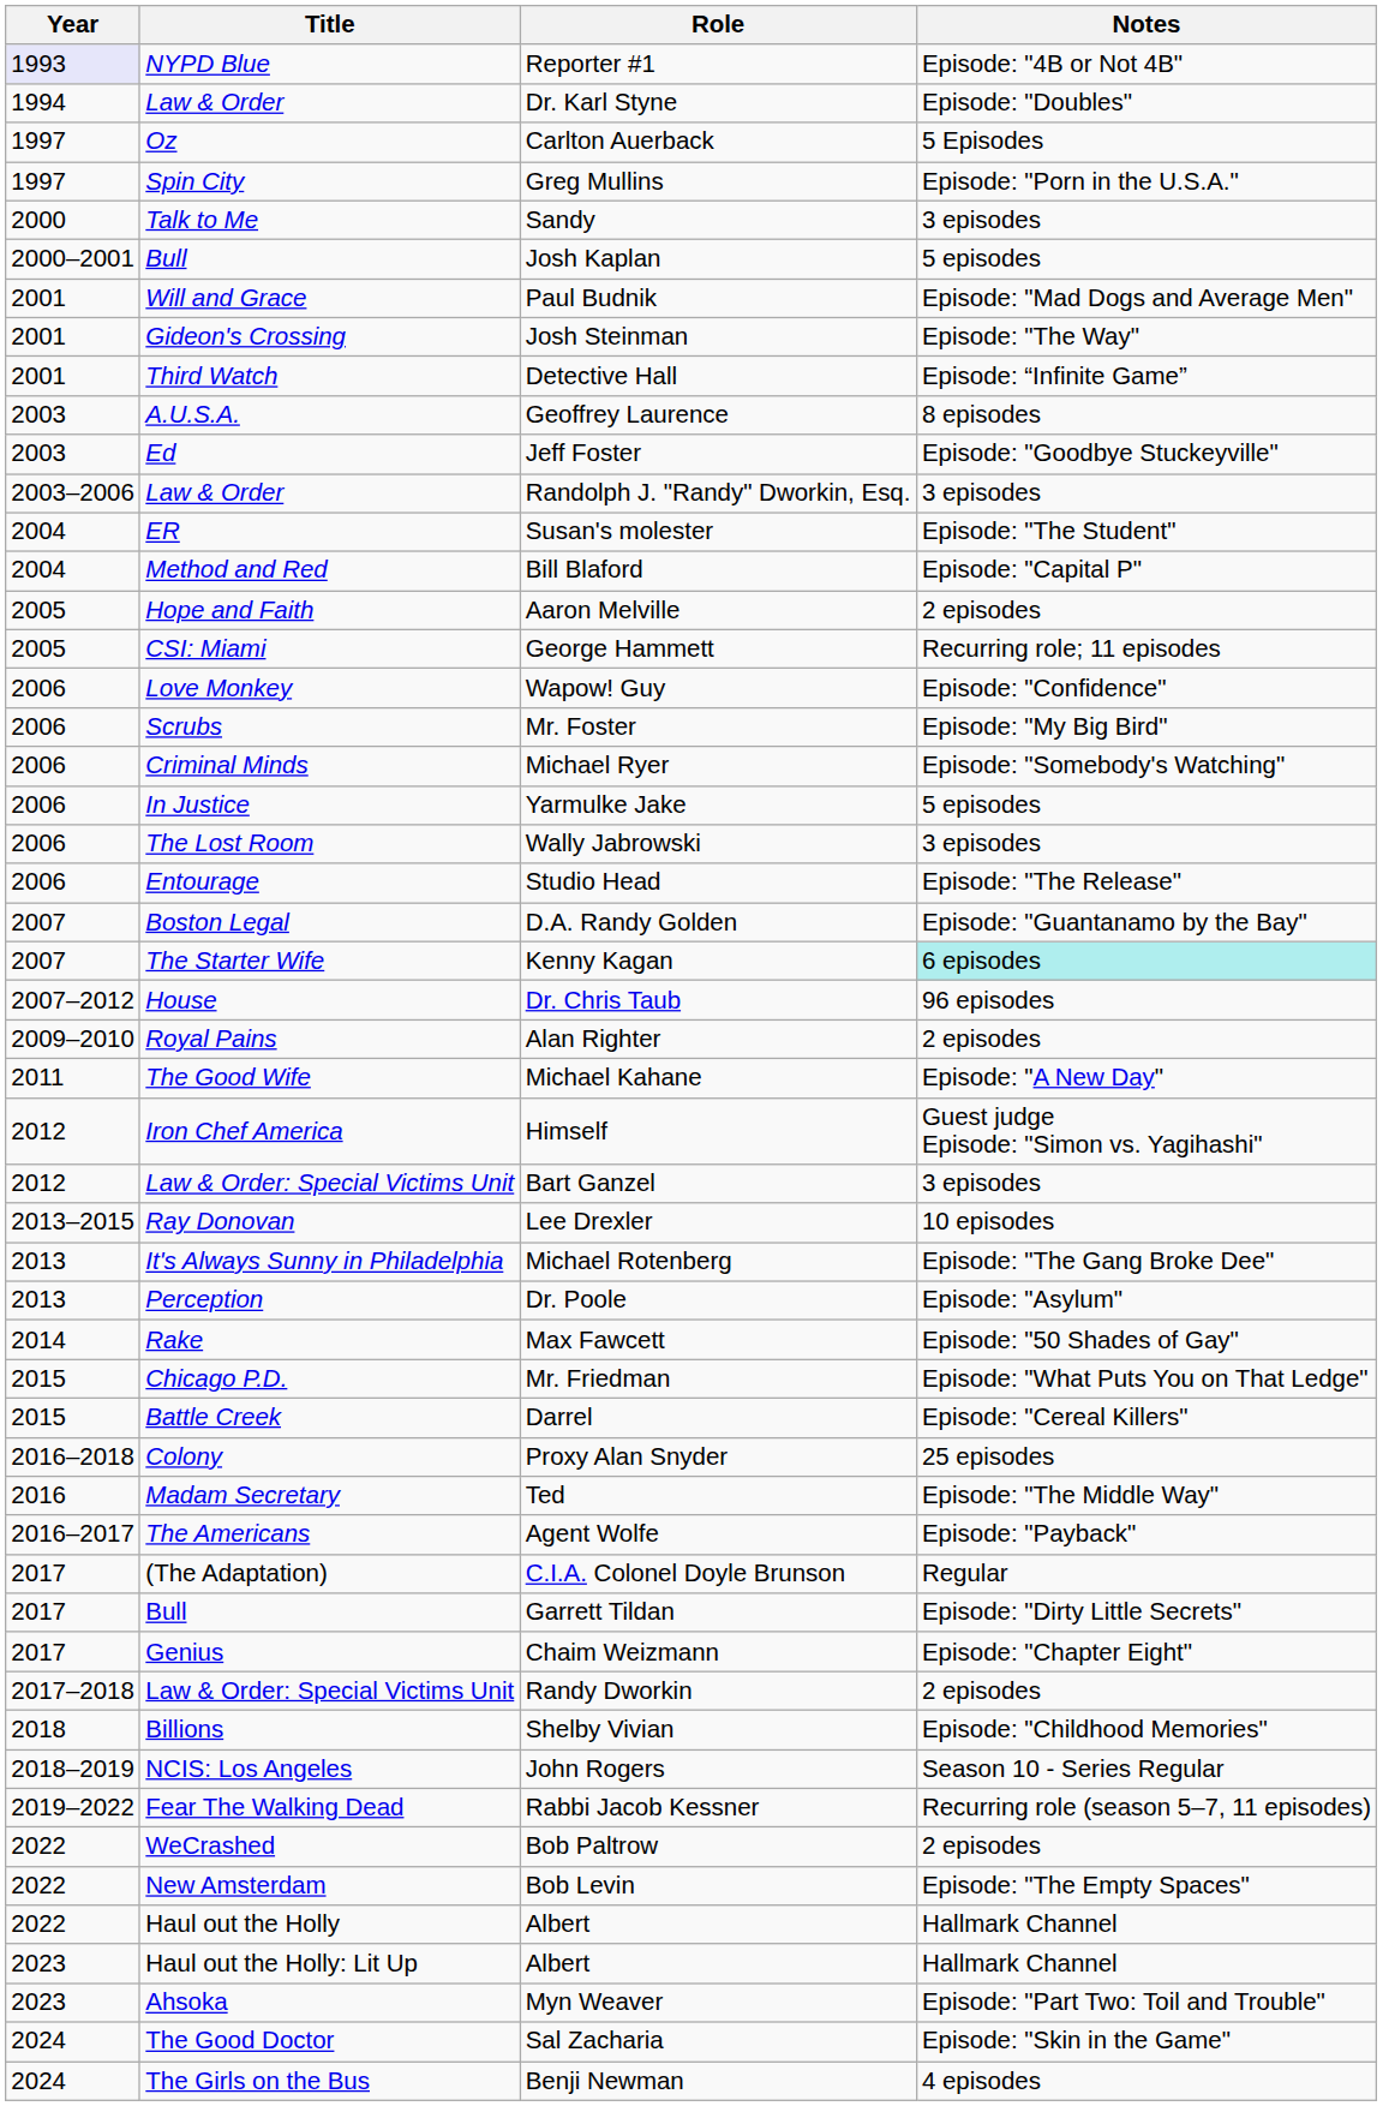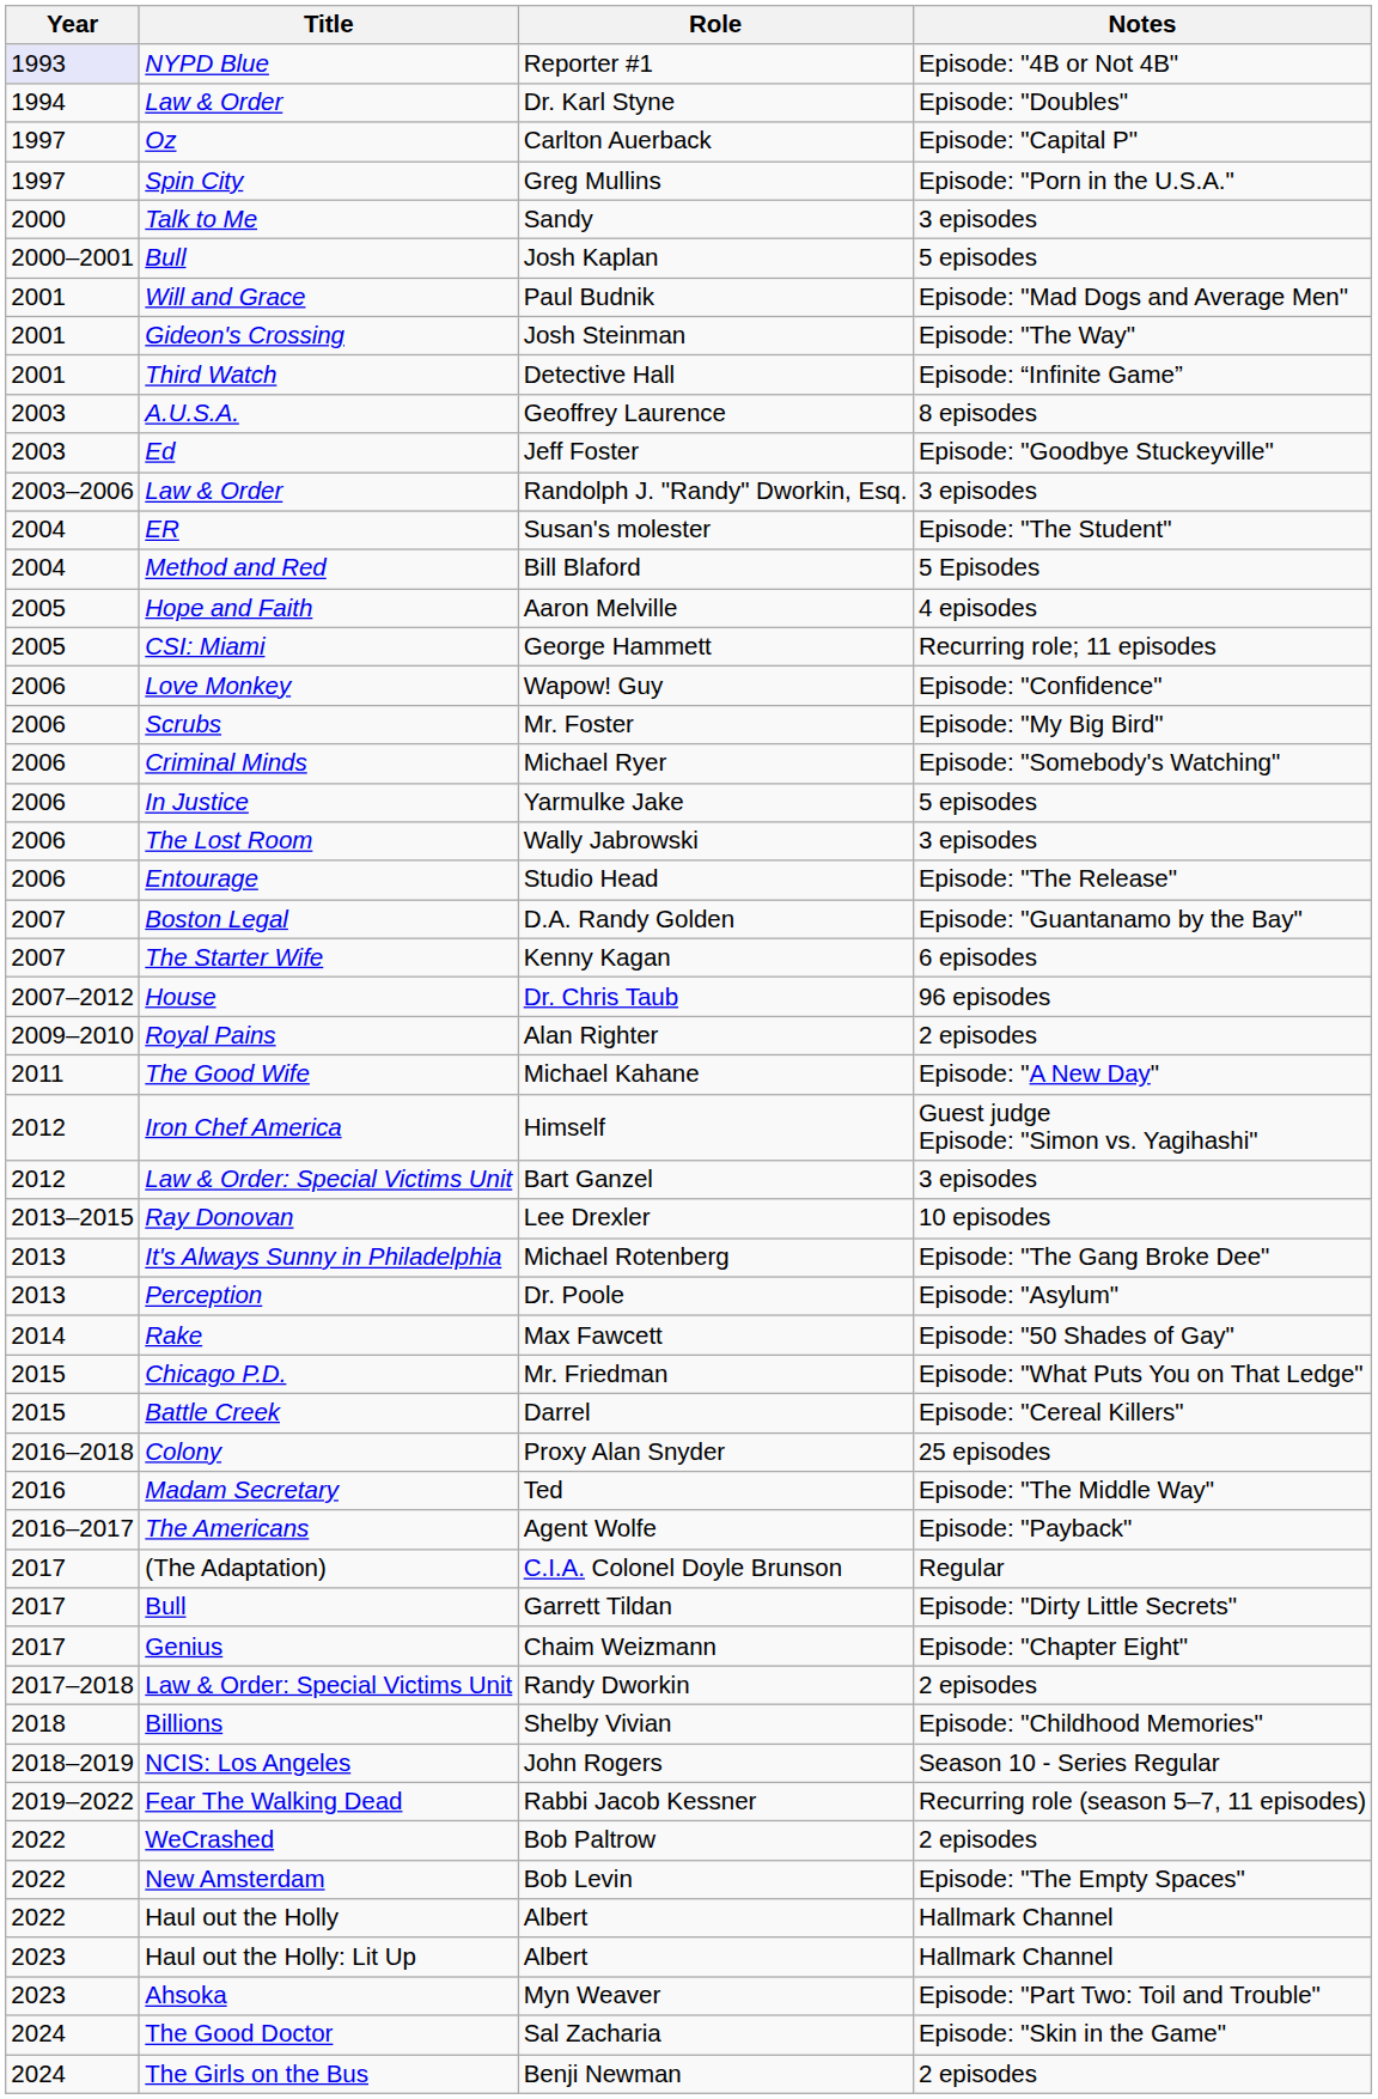Carlton Auerback | Notes: 5 Episodes -> Episode: "Capital P"
Bill Blaford | Notes: Episode: "Capital P" -> 5 Episodes
Aaron Melville | Notes: 2 episodes -> 4 episodes
Kenny Kagan | Notes: paleturquoise background -> no background
Benji Newman | Notes: 4 episodes -> 2 episodes
